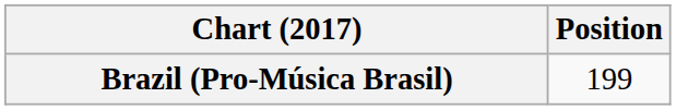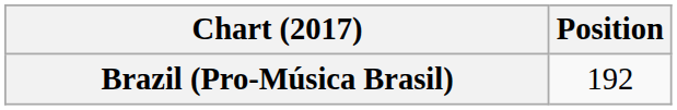Brazil (Pro-Música Brasil) | Position: 199 -> 192
